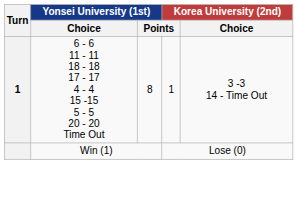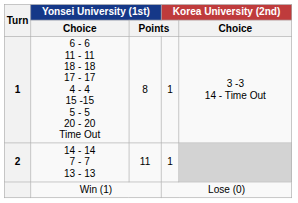+ row: 2 | 14 - 14 7 - 7 13 - 13 | 11 | 1
